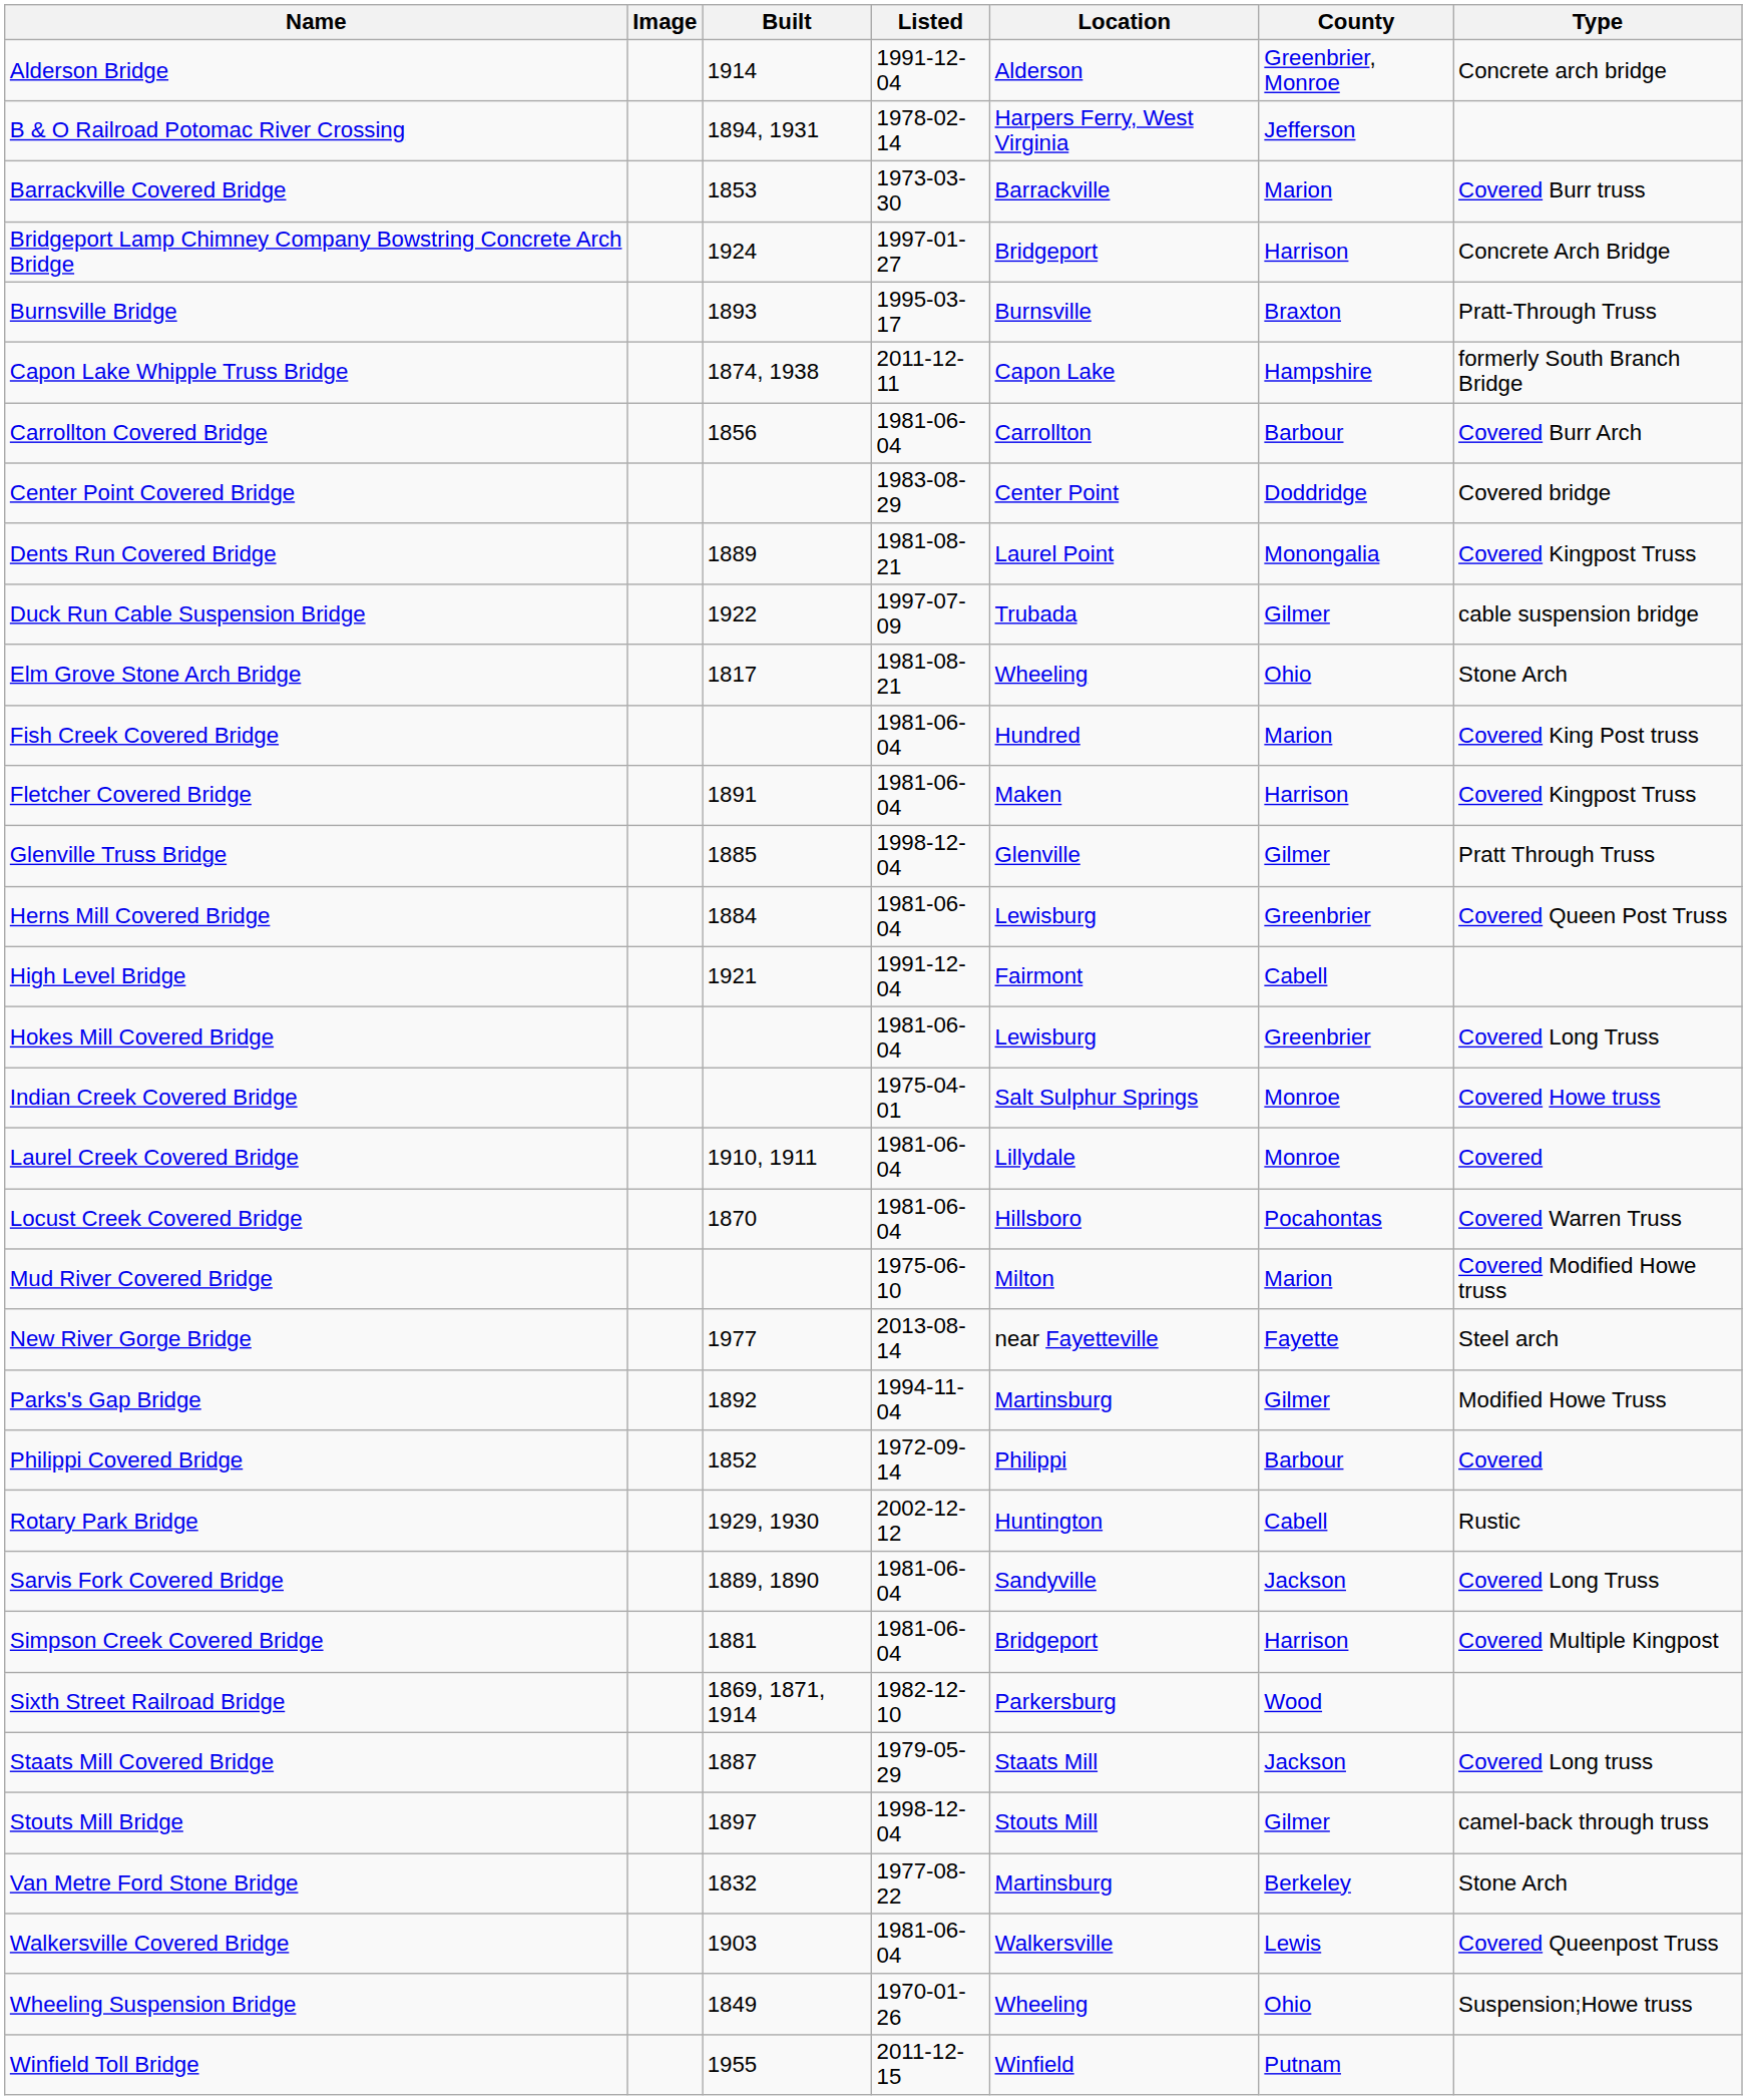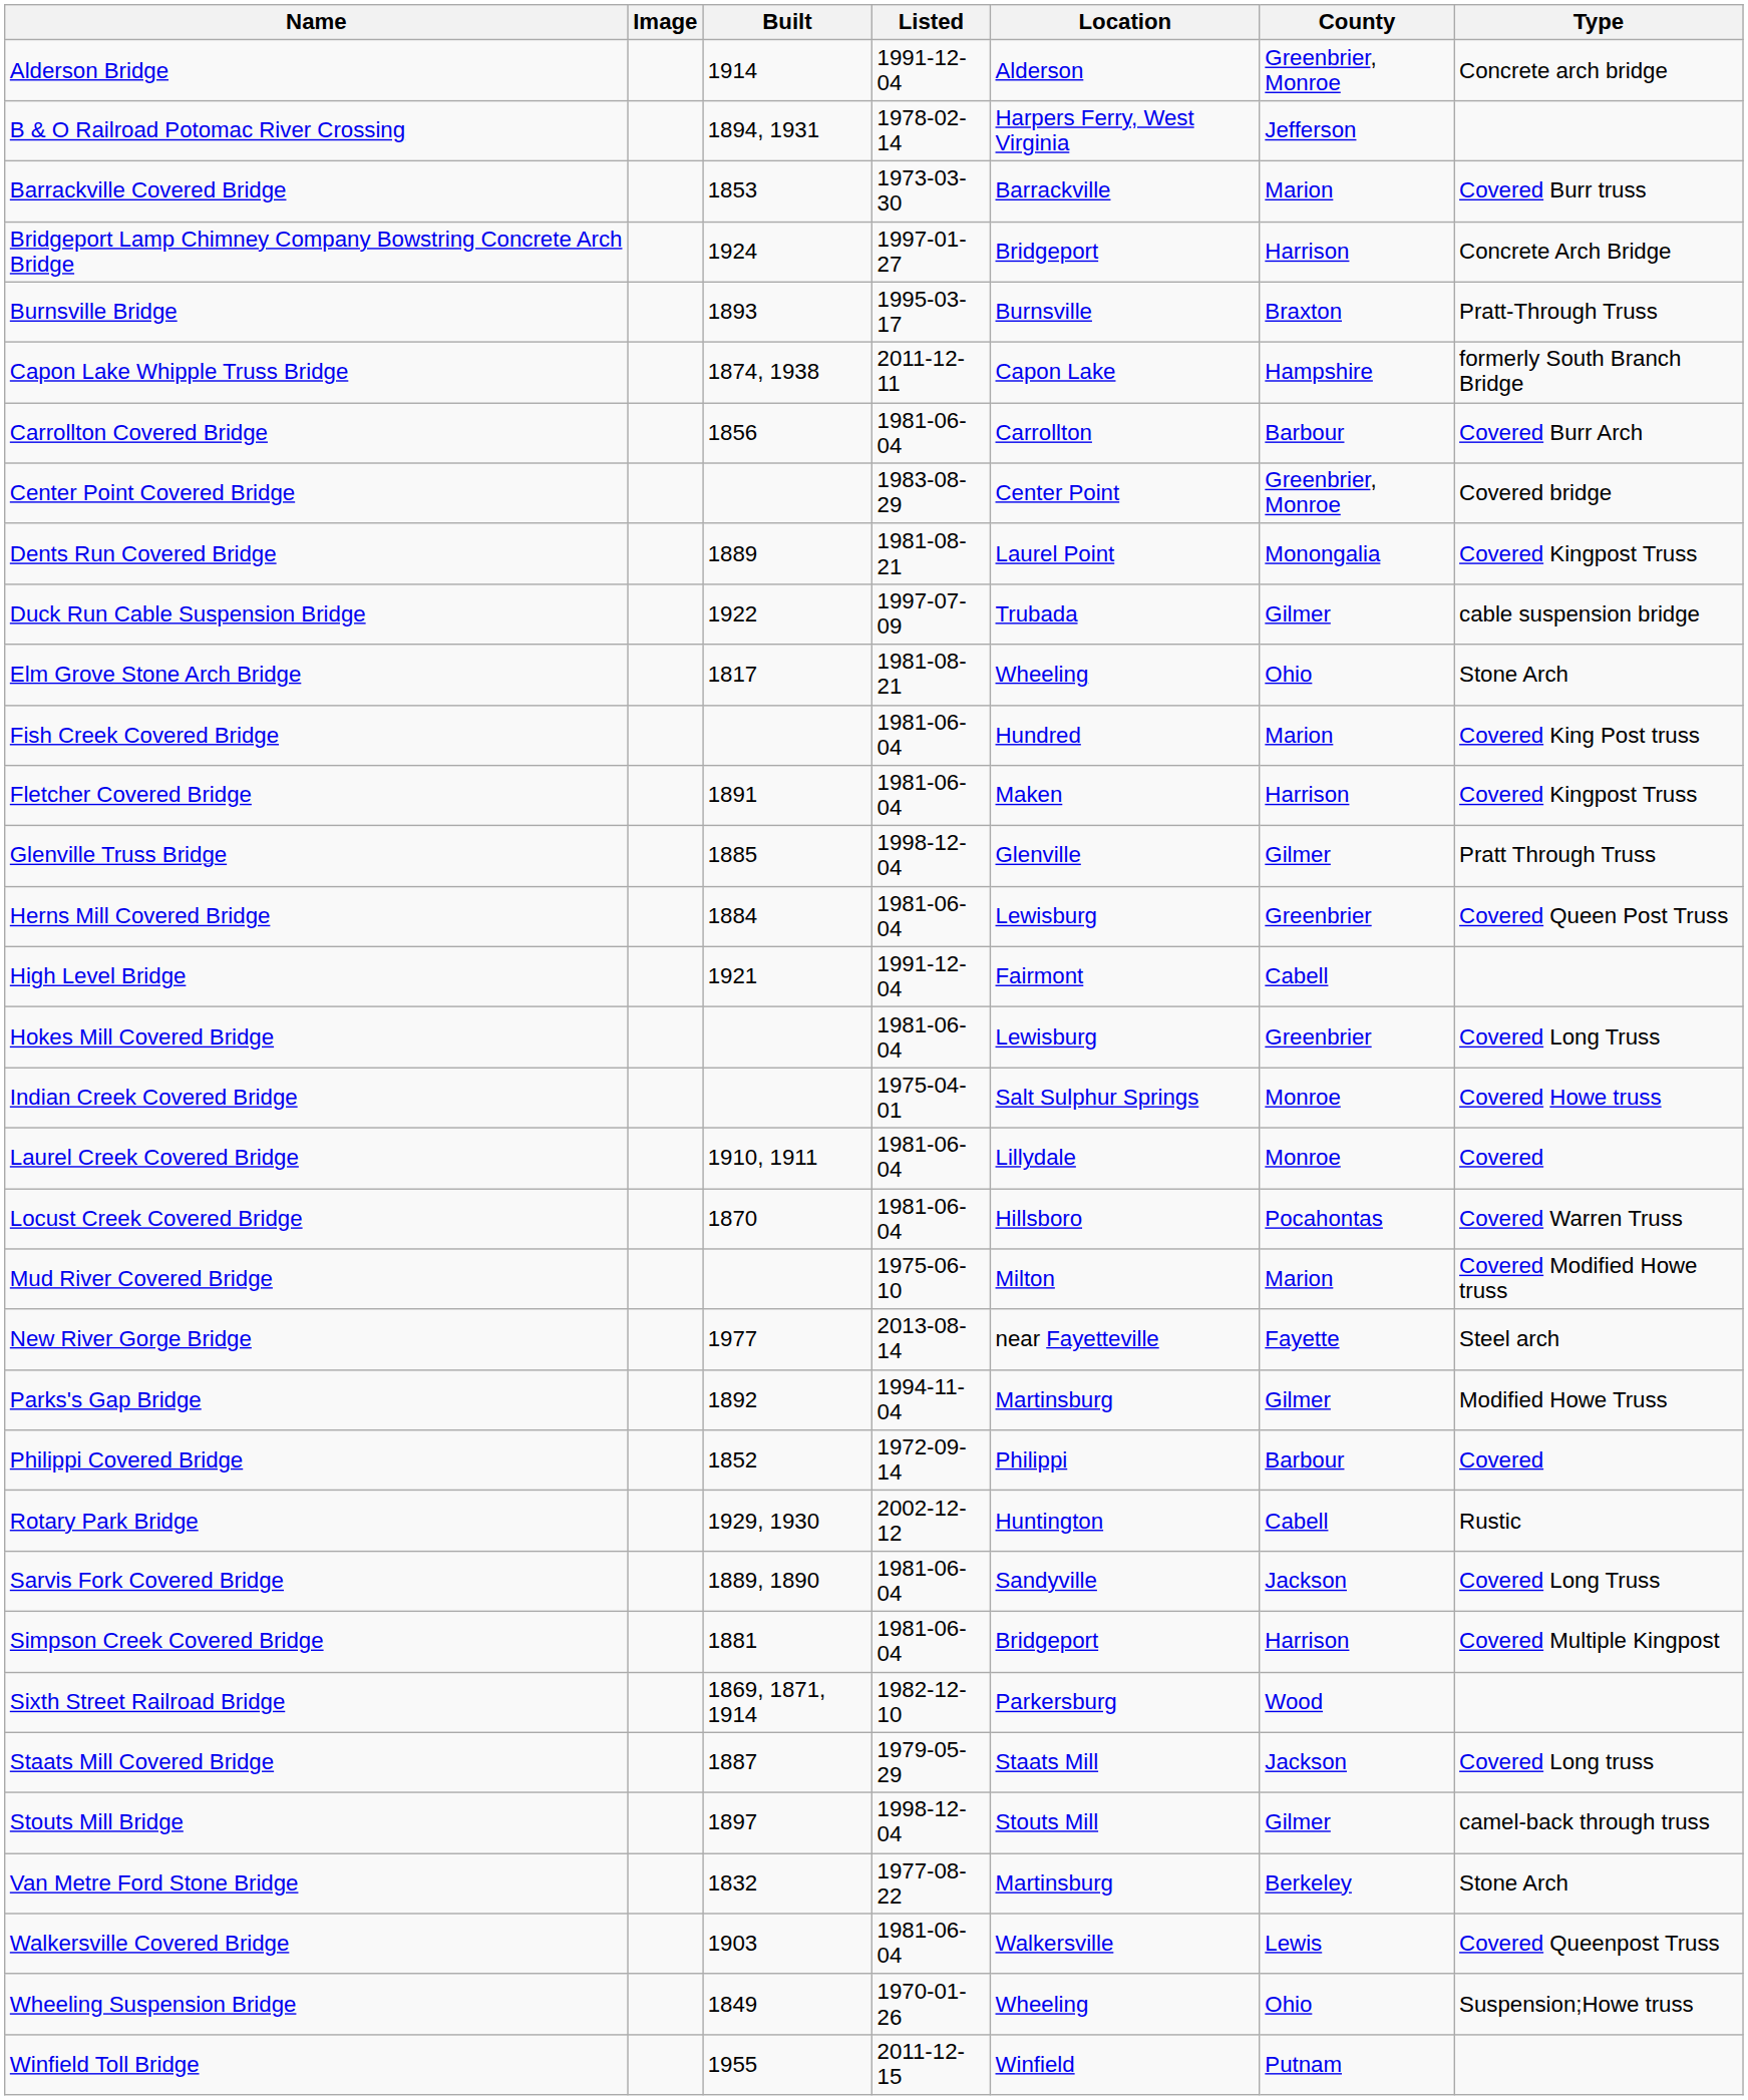Center Point Covered Bridge | County: Doddridge -> Greenbrier, Monroe
